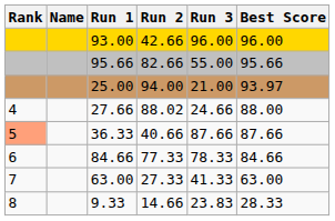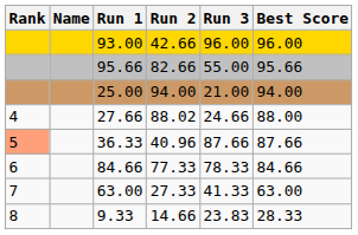25.00 | Best Score: 93.97 -> 94.00
36.33 | Run 2: 40.66 -> 40.96
